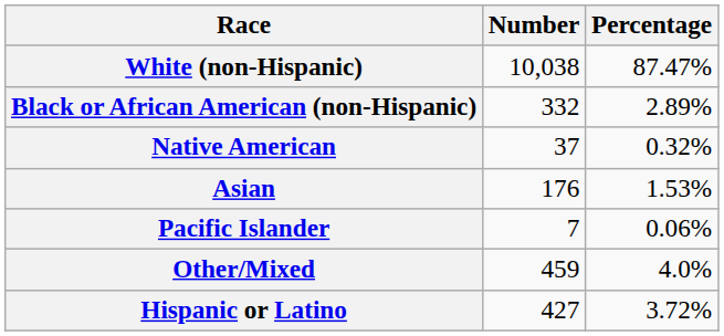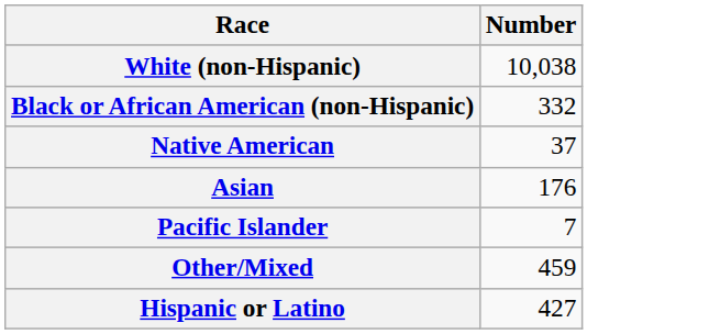- column: Percentage | 87.47% | 2.89% | 0.32% | 1.53% | 0.06% | 4.0% | 3.72%
